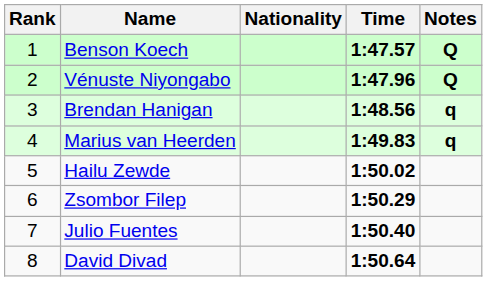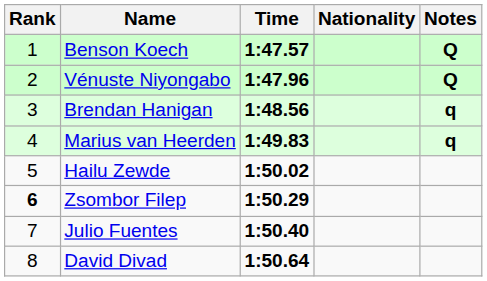columns swapped: Nationality <-> Time
Zsombor Filep | Rank: normal -> bold
